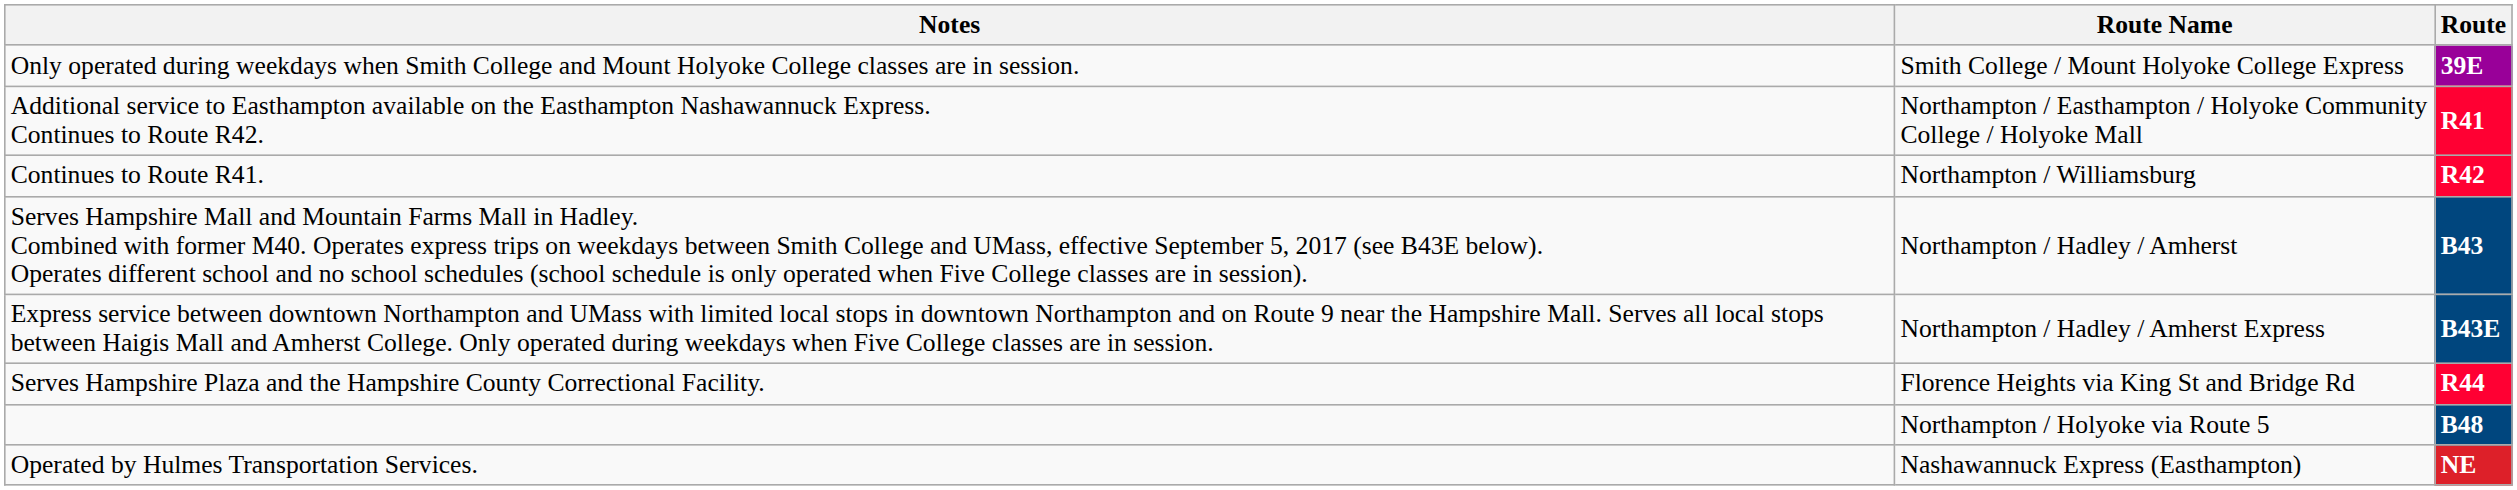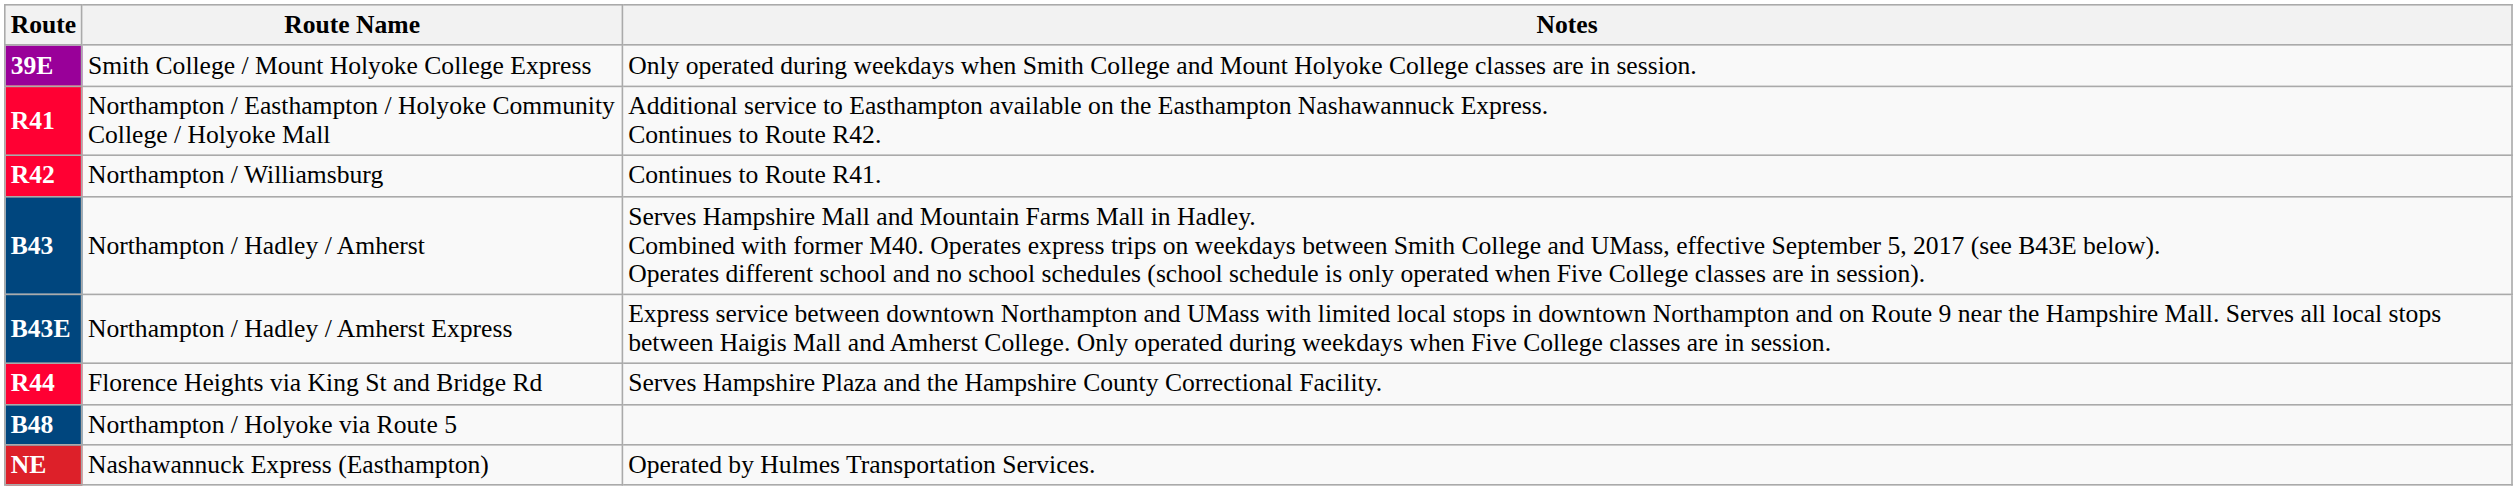columns swapped: Route <-> Notes
